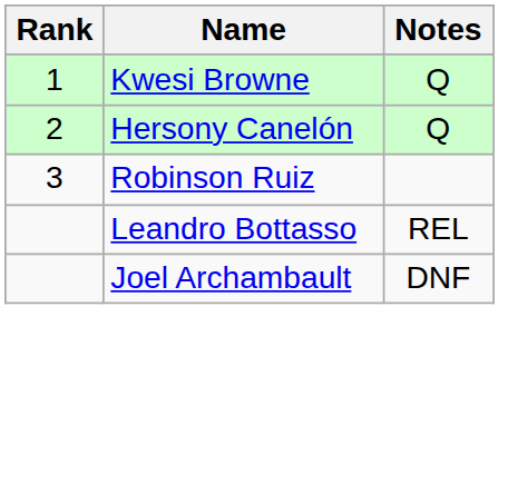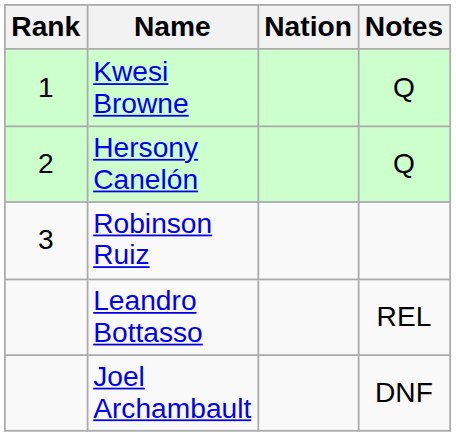+ column: Nation
